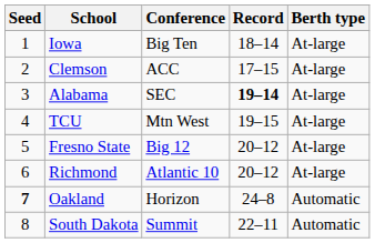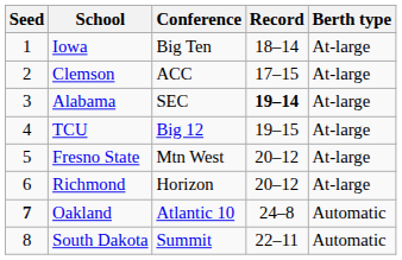TCU | Conference: Mtn West -> Big 12
Fresno State | Conference: Big 12 -> Mtn West
Richmond | Conference: Atlantic 10 -> Horizon
Oakland | Conference: Horizon -> Atlantic 10
